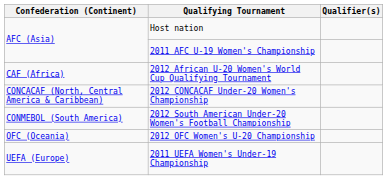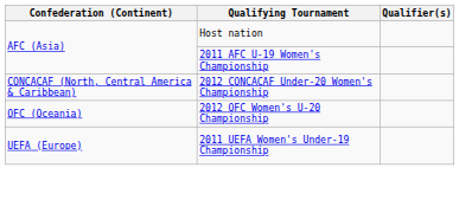- row: CAF (Africa) | 2012 African U-20 Women's World Cup Qualifying Tournament
- row: CONMEBOL (South America) | 2012 South American Under-20 Women's Football Championship
